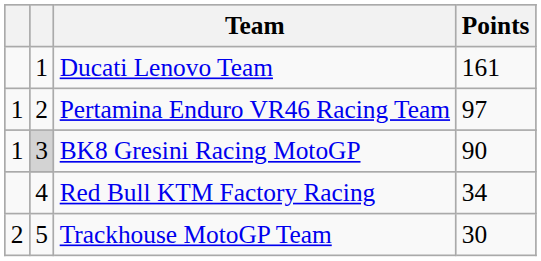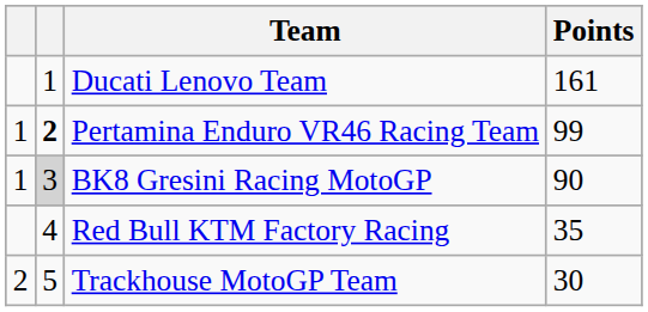Pertamina Enduro VR46 Racing Team | column 2: normal -> bold
Pertamina Enduro VR46 Racing Team | Points: 97 -> 99
Red Bull KTM Factory Racing | Points: 34 -> 35
